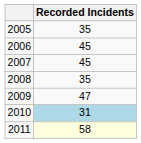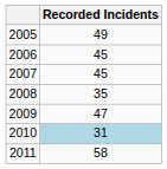2005 | Recorded Incidents: 35 -> 49
2011 | Recorded Incidents: lightyellow background -> no background
